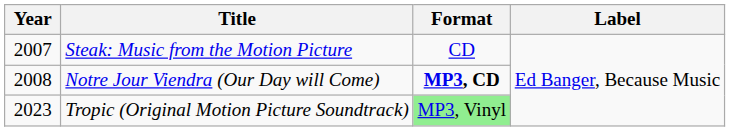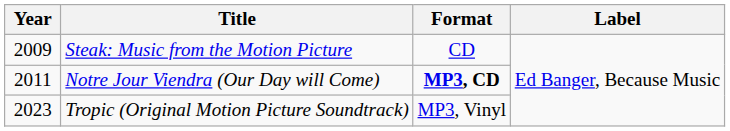Steak: Music from the Motion Picture | Year: 2007 -> 2009
Notre Jour Viendra (Our Day will Come) | Year: 2008 -> 2011
Tropic (Original Motion Picture Soundtrack) | Format: lightgreen background -> no background
